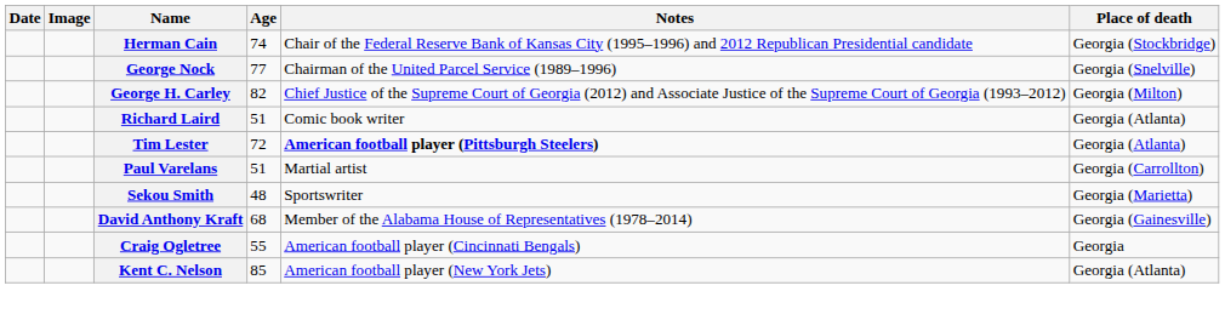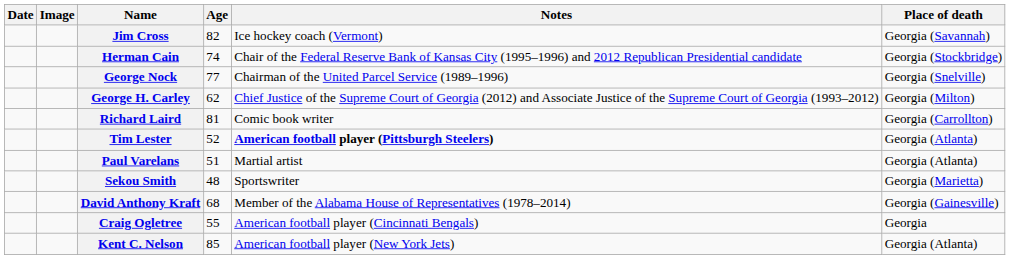+ row: Jim Cross | 82 | Ice hockey coach (Vermont) | Georgia (Savannah)
George H. Carley | Age: 82 -> 62
Richard Laird | Age: 51 -> 81
Richard Laird | Place of death: Georgia (Atlanta) -> Georgia (Carrollton)
Tim Lester | Age: 72 -> 52
Paul Varelans | Place of death: Georgia (Carrollton) -> Georgia (Atlanta)
